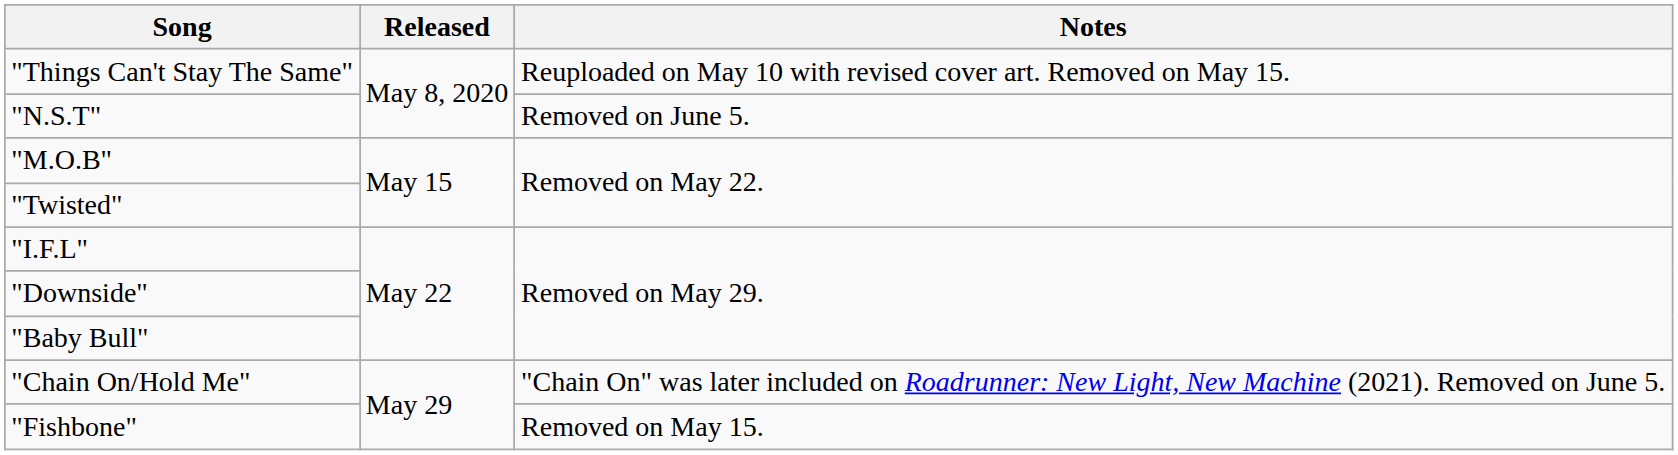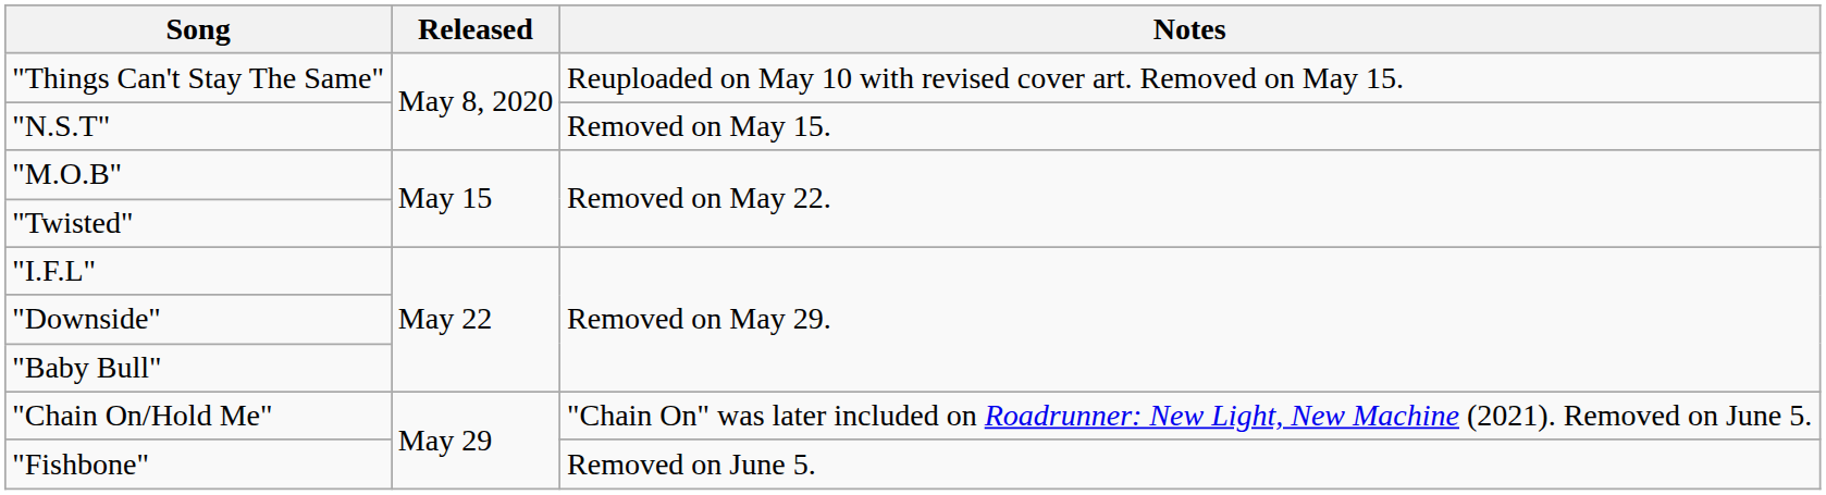"N.S.T" | Notes: Removed on June 5. -> Removed on May 15.
"Fishbone" | Notes: Removed on May 15. -> Removed on June 5.
